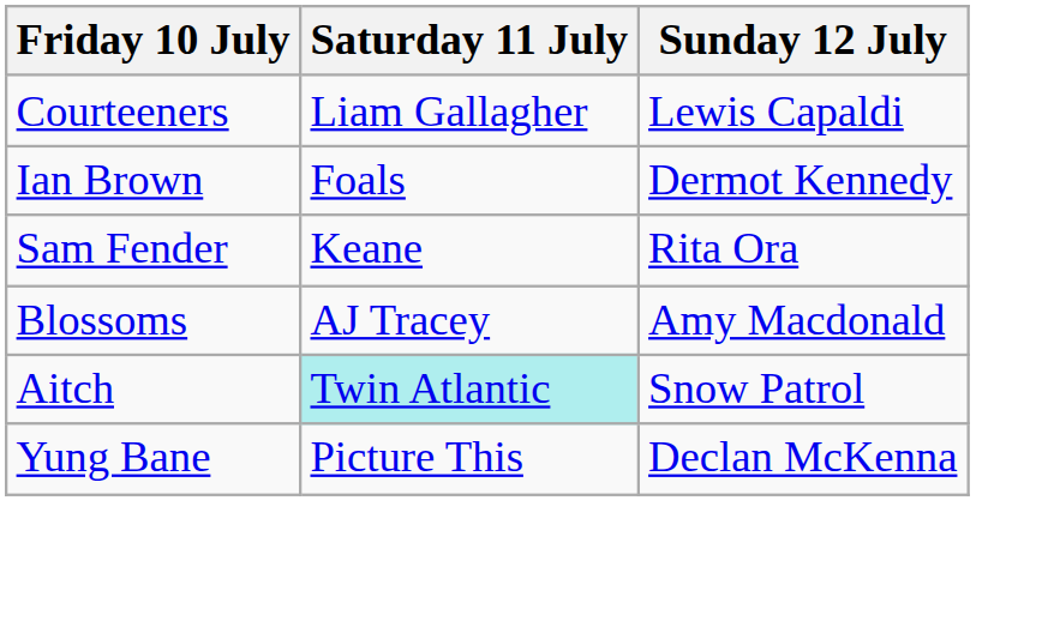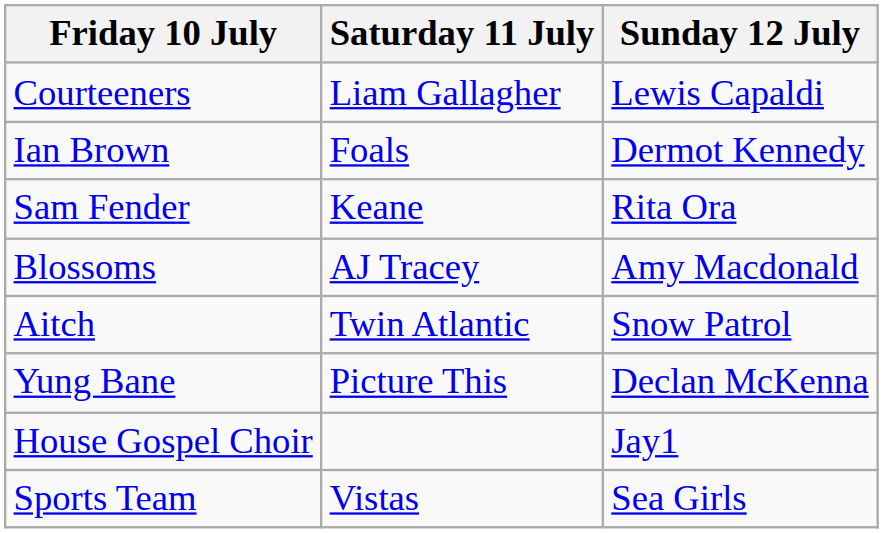Aitch | Saturday 11 July: paleturquoise background -> no background
+ row: House Gospel Choir | Jay1
+ row: Sports Team | Vistas | Sea Girls
